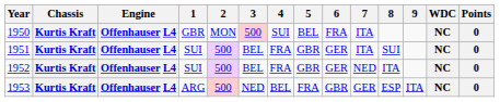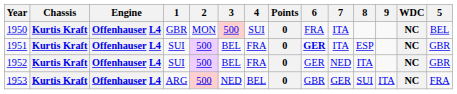columns swapped: 5 <-> Points
1951 | 6: normal -> bold
1951 | 8: SUI -> ESP
1953 | 8: ESP -> SUI
